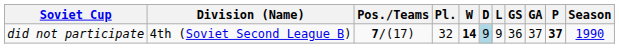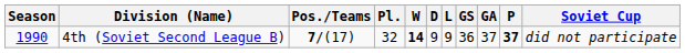columns swapped: Season <-> Soviet Cup
4th (Soviet Second League B) | D: lightblue background -> no background
